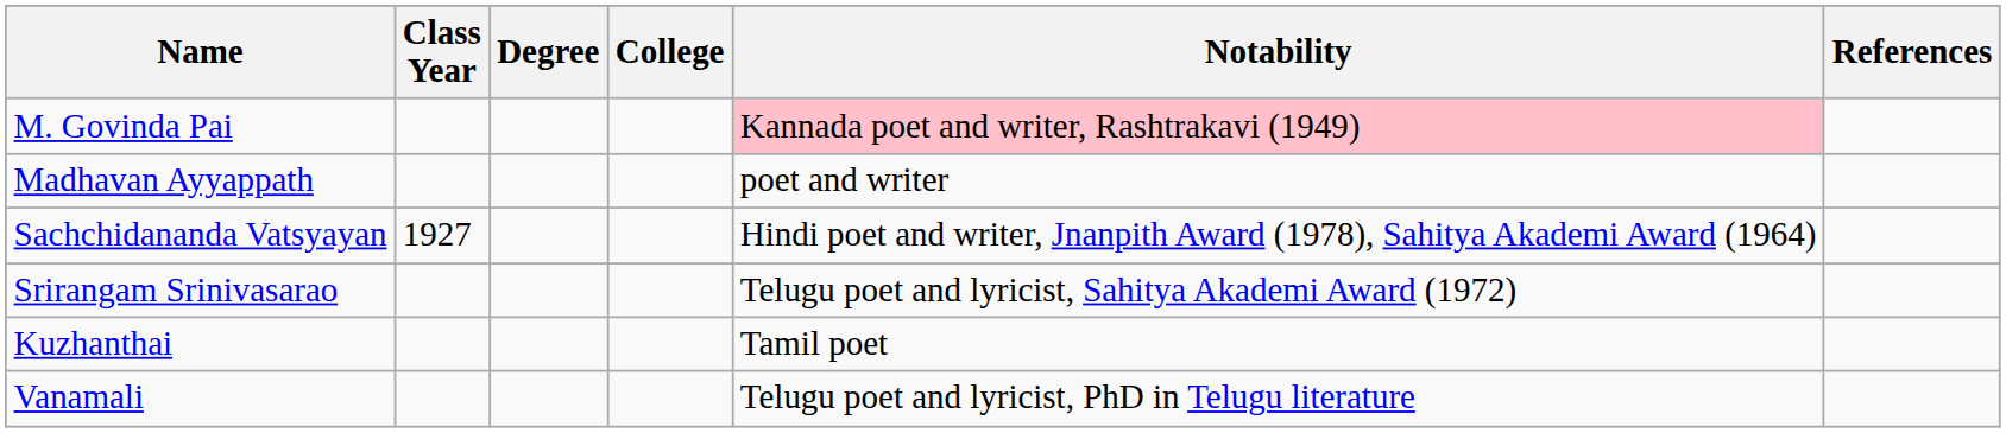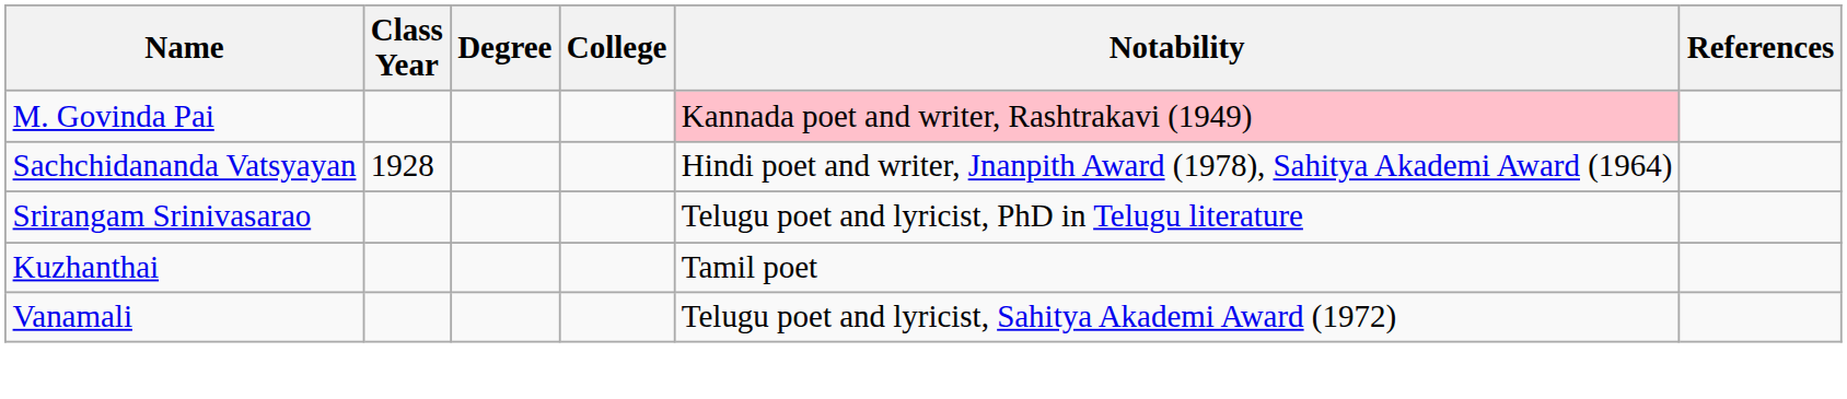- row: Madhavan Ayyappath | poet and writer
Sachchidananda Vatsyayan | Class Year: 1927 -> 1928
Srirangam Srinivasarao | Notability: Telugu poet and lyricist, Sahitya Akademi Award (1972) -> Telugu poet and lyricist, PhD in Telugu literature
Vanamali | Notability: Telugu poet and lyricist, PhD in Telugu literature -> Telugu poet and lyricist, Sahitya Akademi Award (1972)
